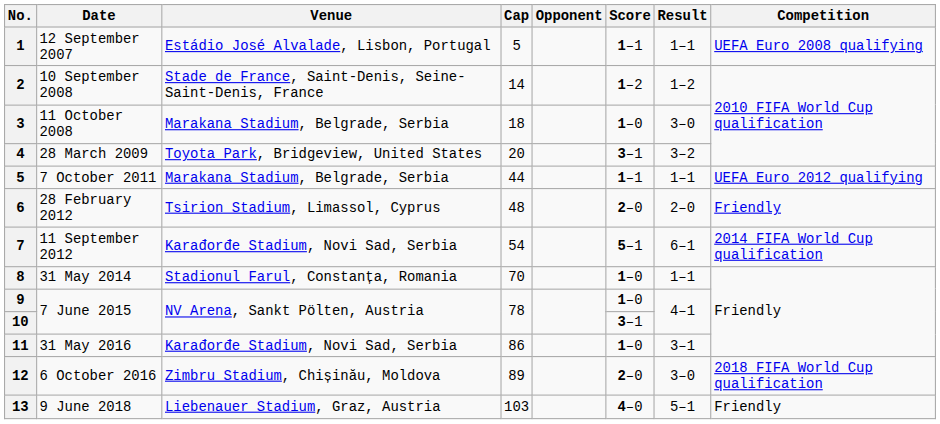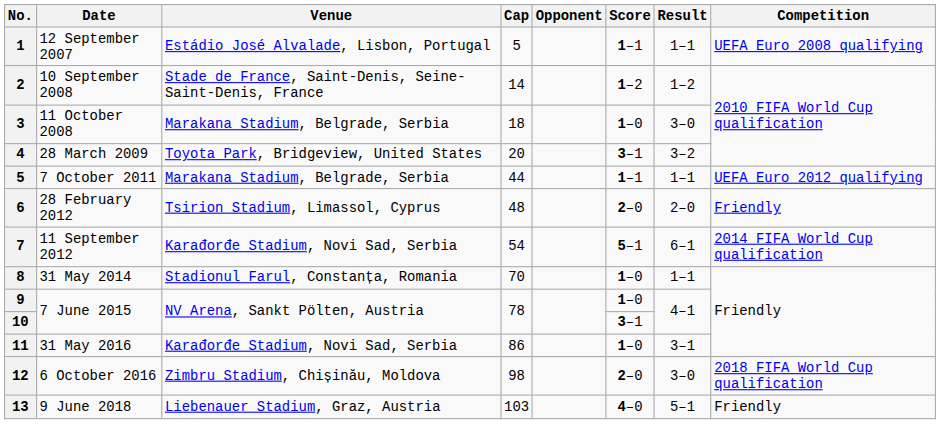6 October 2016 | Cap: 89 -> 98
